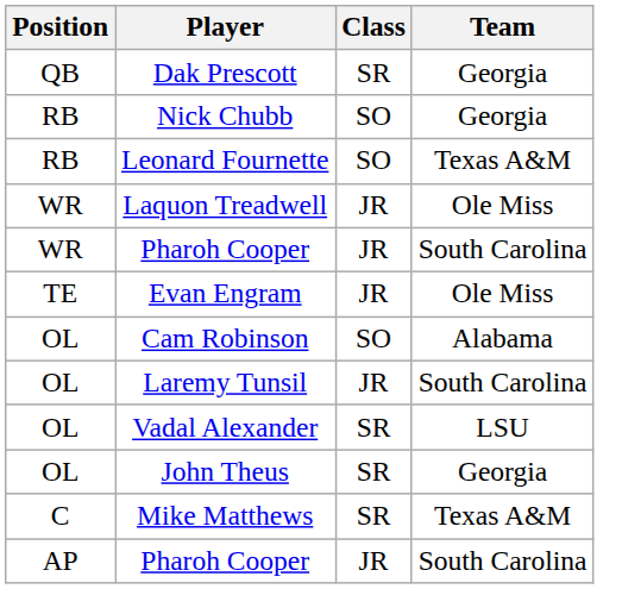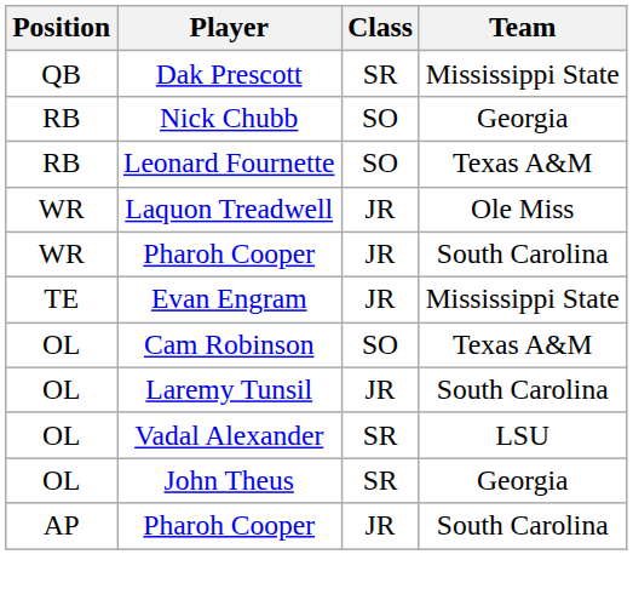Dak Prescott | Team: Georgia -> Mississippi State
Evan Engram | Team: Ole Miss -> Mississippi State
Cam Robinson | Team: Alabama -> Texas A&M
- row: C | Mike Matthews | SR | Texas A&M
